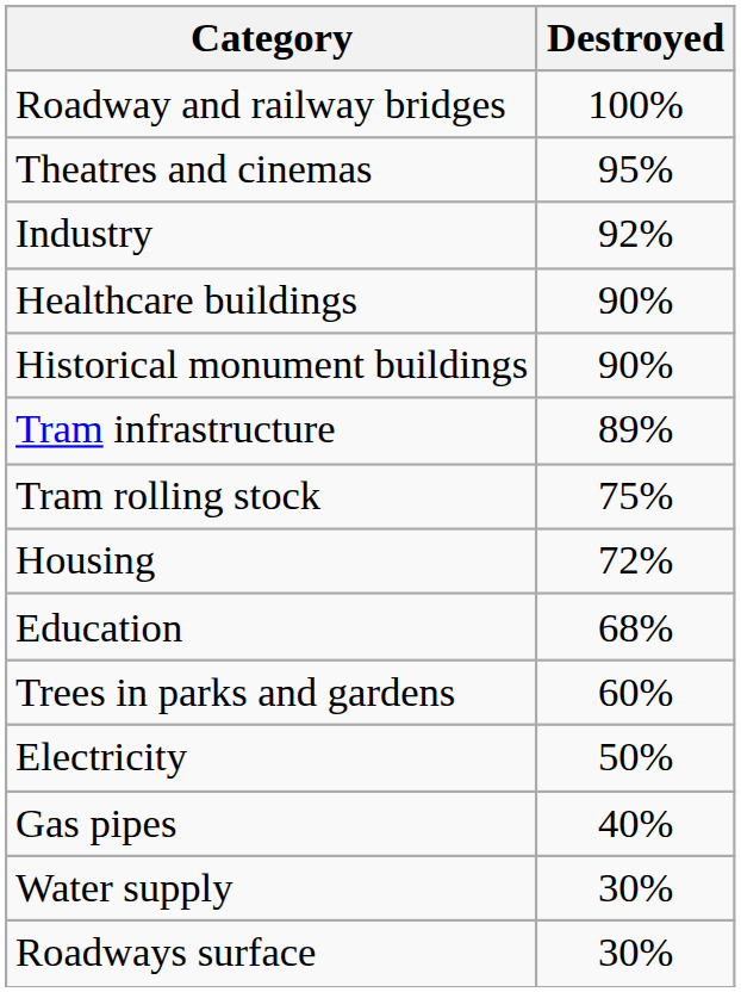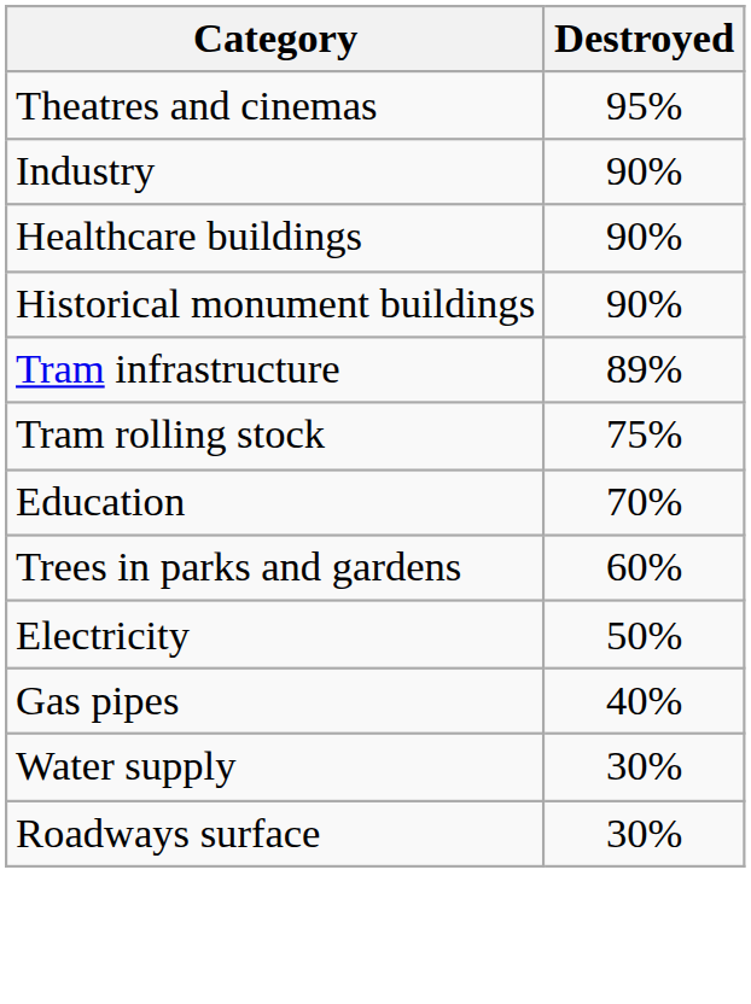- row: Roadway and railway bridges | 100%
Industry | Destroyed: 92% -> 90%
- row: Housing | 72%
Education | Destroyed: 68% -> 70%
